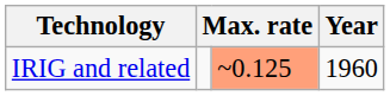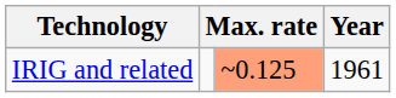IRIG and related | Year: 1960 -> 1961
